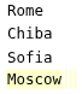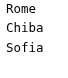- row: Moscow
